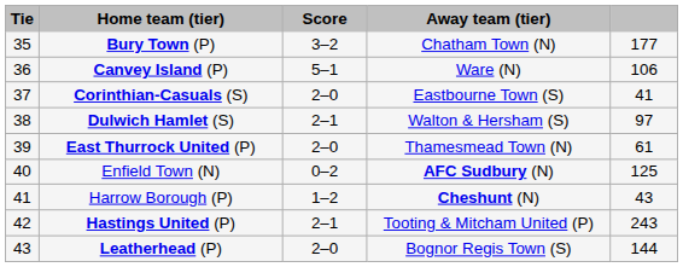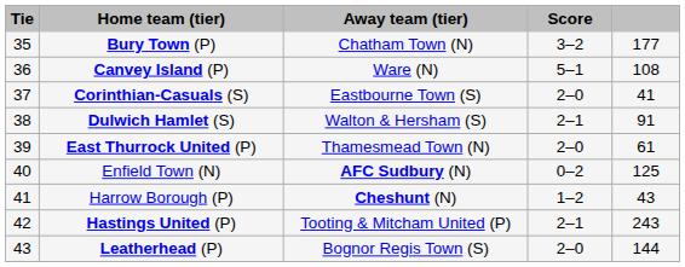columns swapped: Score <-> Away team (tier)
Canvey Island (P) | column 5: 106 -> 108
Dulwich Hamlet (S) | column 5: 97 -> 91
